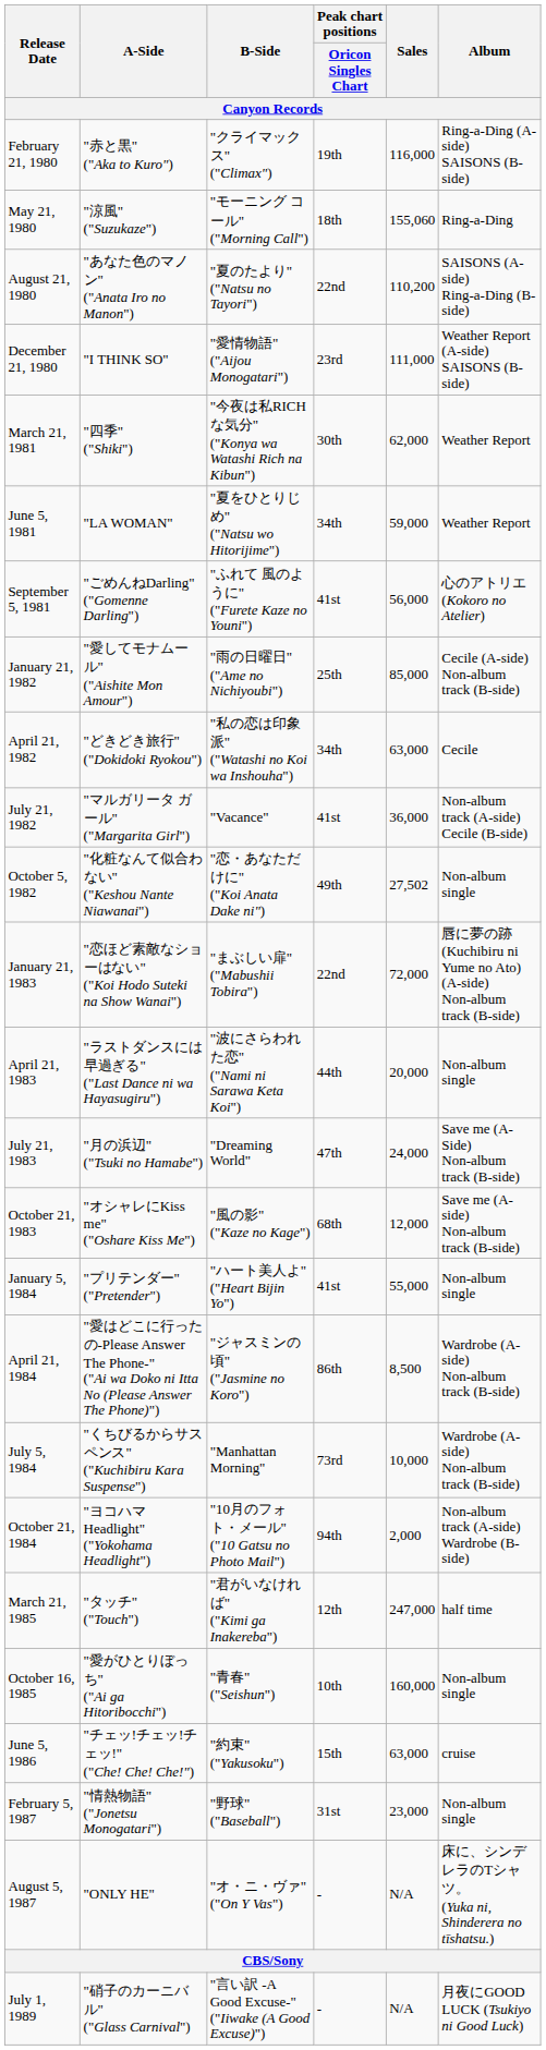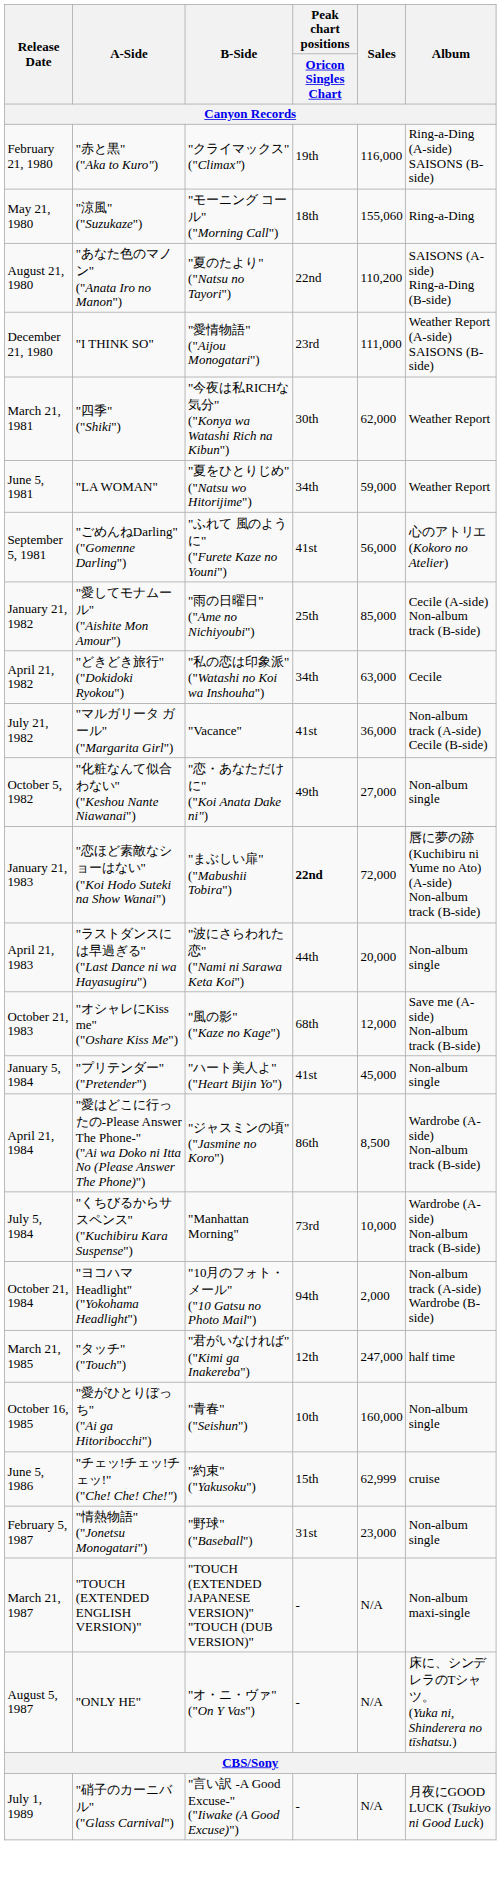October 5, 1982 | Sales: 27,502 -> 27,000
January 21, 1983 | Peak chart positions / Oricon Singles Chart: normal -> bold
- row: July 21, 1983 | "月の浜辺" ("Tsuki no Hamabe") | "Dreaming World" | 47th | 24,000 | Save me (A-Side) Non-album track (B-side)
January 5, 1984 | Sales: 55,000 -> 45,000
June 5, 1986 | Sales: 63,000 -> 62,999
+ row: March 21, 1987 | "TOUCH (EXTENDED ENGLISH VERSION)" | "TOUCH (EXTENDED JAPANESE VERSION)" "TOUCH (DUB VERSION)" | - | N/A | Non-album maxi-single
